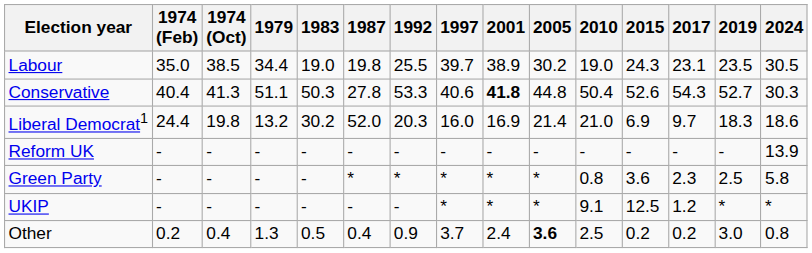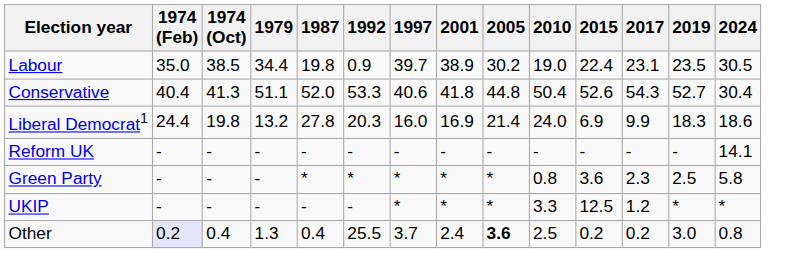- column: 1983 | 19.0 | 50.3 | 30.2 | - | - | - | 0.5
Labour | 1992: 25.5 -> 0.9
Labour | 2015: 24.3 -> 22.4
Conservative | 1987: 27.8 -> 52.0
Conservative | 2001: bold -> normal
Conservative | 2024: 30.3 -> 30.4
Liberal Democrat1 | 1987: 52.0 -> 27.8
Liberal Democrat1 | 2010: 21.0 -> 24.0
Liberal Democrat1 | 2017: 9.7 -> 9.9
Reform UK | 2024: 13.9 -> 14.1
UKIP | 2010: 9.1 -> 3.3
Other | 1974 (Feb): no background -> lavender background
Other | 1992: 0.9 -> 25.5
